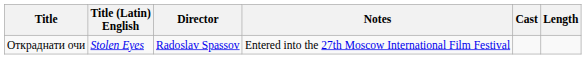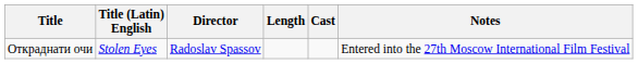columns swapped: Length <-> Notes
